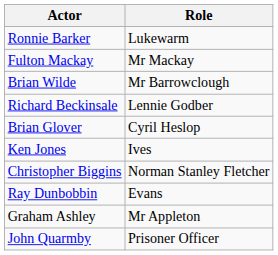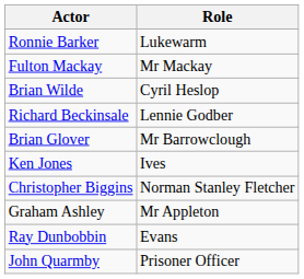Brian Wilde | Role: Mr Barrowclough -> Cyril Heslop
Brian Glover | Role: Cyril Heslop -> Mr Barrowclough
rows swapped: Ray Dunbobbin <-> Graham Ashley
